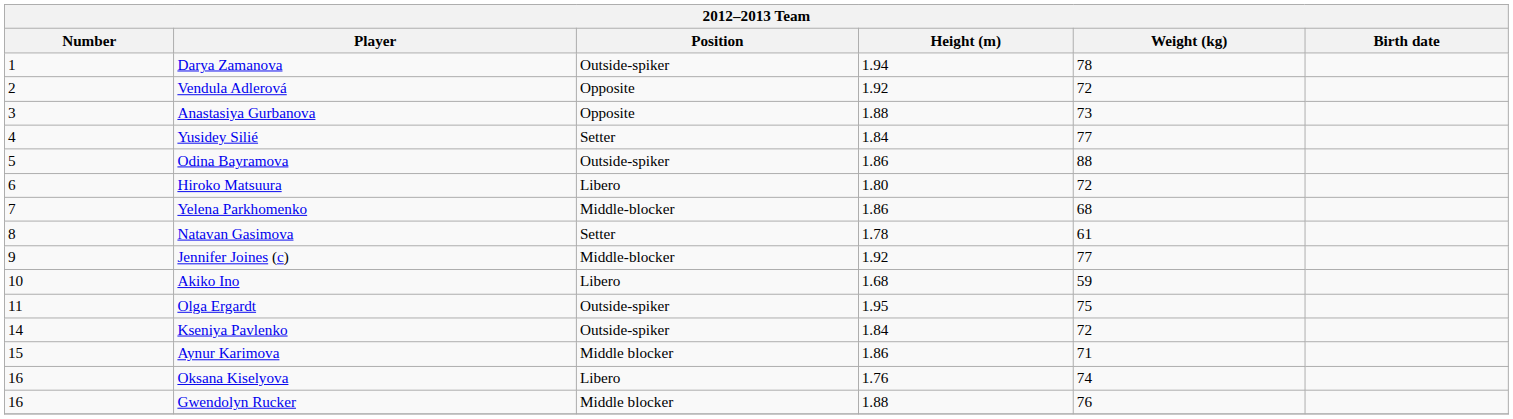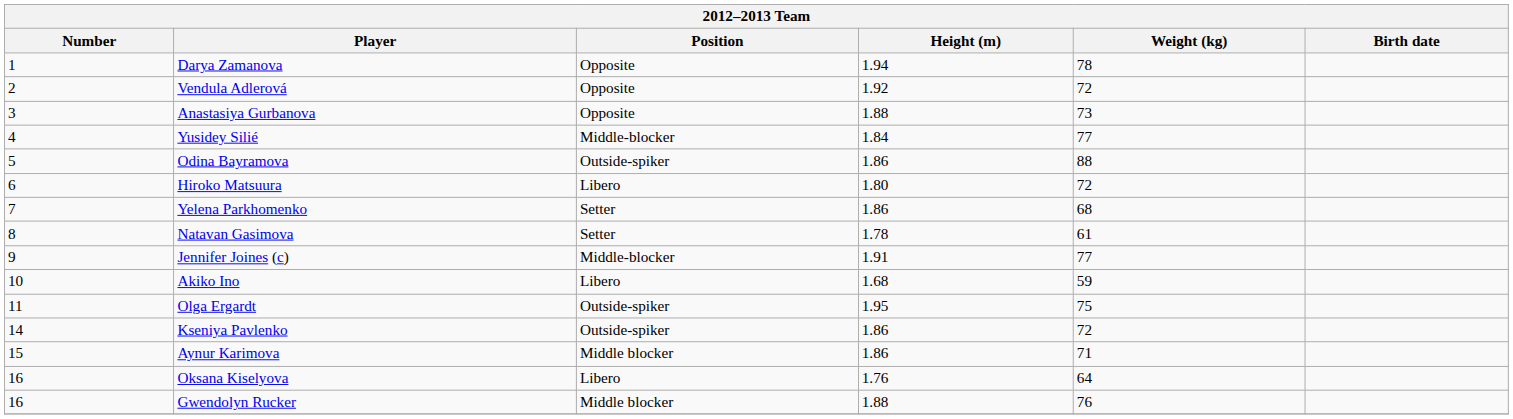Darya Zamanova | Position: Outside-spiker -> Opposite
Yusidey Silié | Position: Setter -> Middle-blocker
Yelena Parkhomenko | Position: Middle-blocker -> Setter
Jennifer Joines (c) | Height (m): 1.92 -> 1.91
Kseniya Pavlenko | Height (m): 1.84 -> 1.86
Oksana Kiselyova | Weight (kg): 74 -> 64
